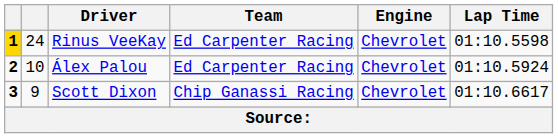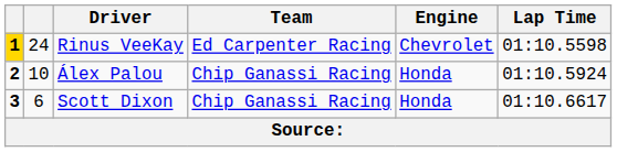Álex Palou | Team: Ed Carpenter Racing -> Chip Ganassi Racing
Álex Palou | Engine: Chevrolet -> Honda
Scott Dixon | column 2: 9 -> 6
Scott Dixon | Engine: Chevrolet -> Honda
